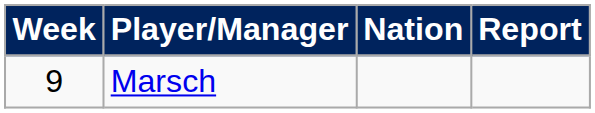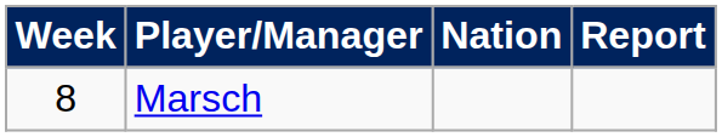Marsch | Week: 9 -> 8
